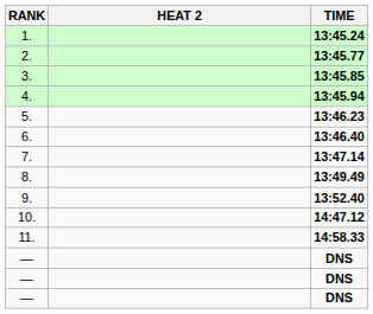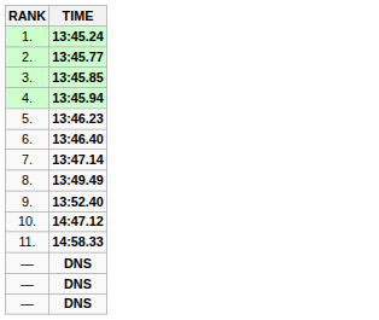- column: HEAT 2
